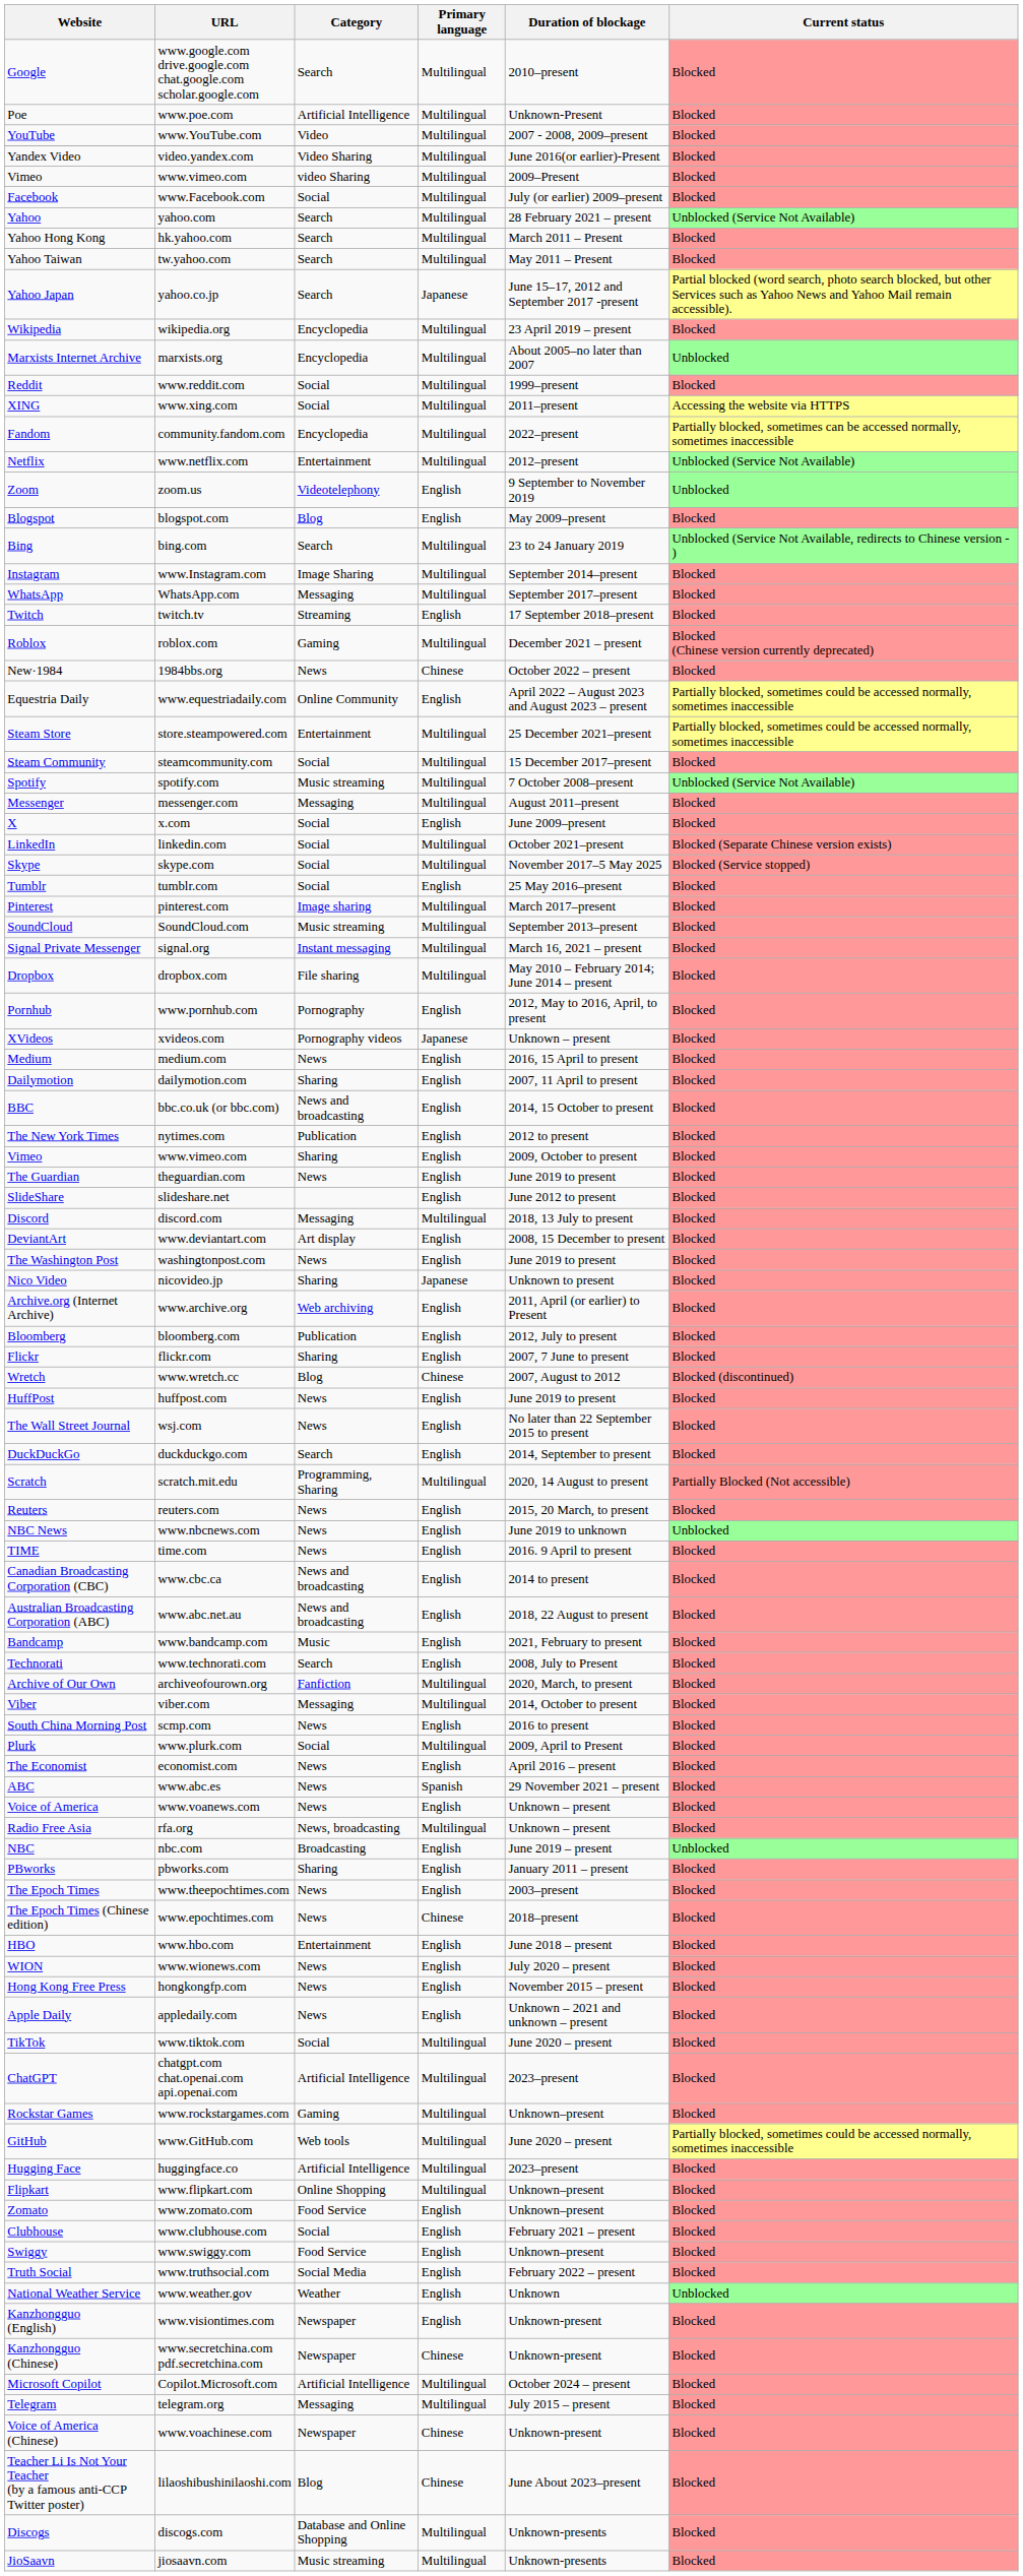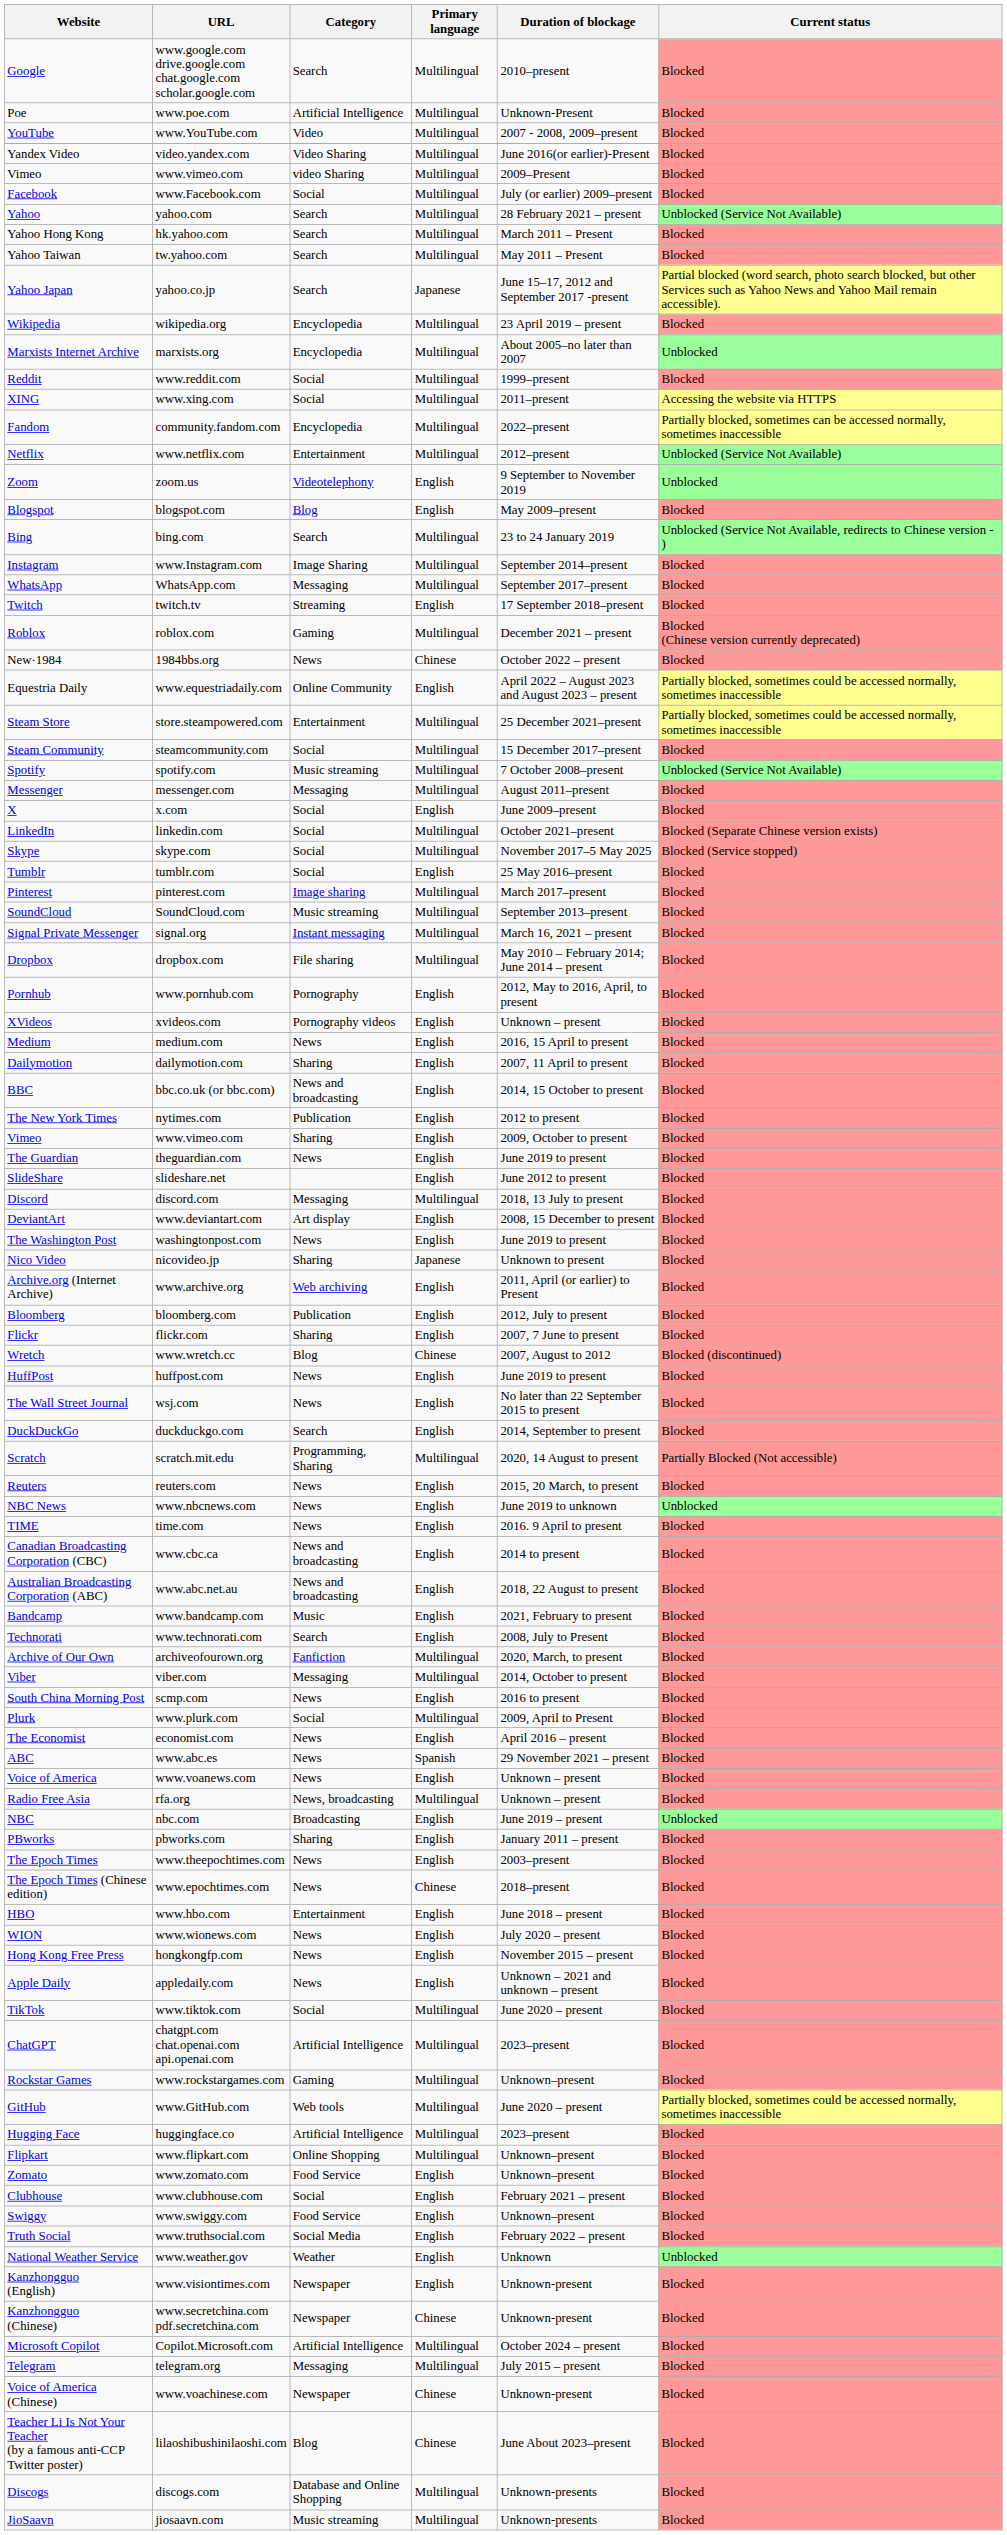XVideos | Primary language: Japanese -> English
